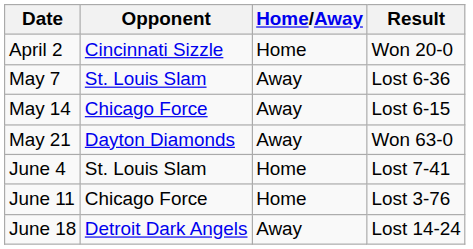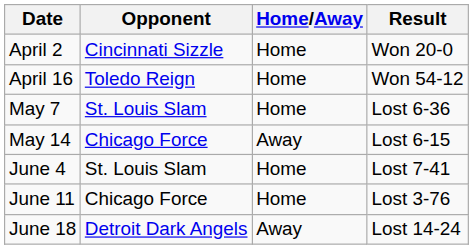+ row: April 16 | Toledo Reign | Home | Won 54-12
May 7 | Home/Away: Away -> Home
- row: May 21 | Dayton Diamonds | Away | Won 63-0
